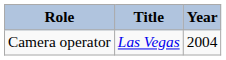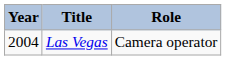columns swapped: Year <-> Role
